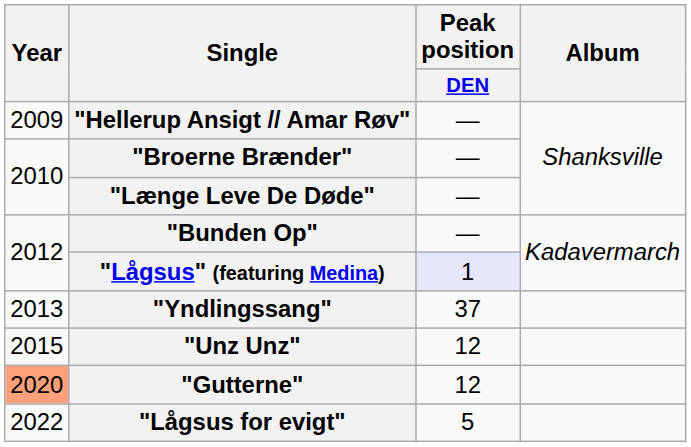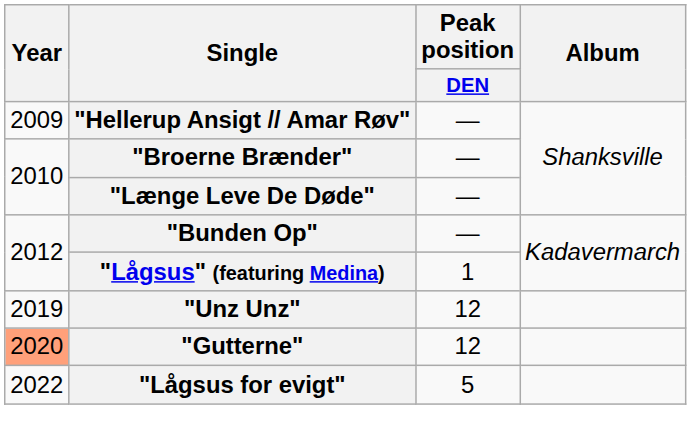"Lågsus" (featuring Medina) | Peak position / DEN: lavender background -> no background
- row: 2013 | "Yndlingssang" | 37
"Unz Unz" | Year: 2015 -> 2019
